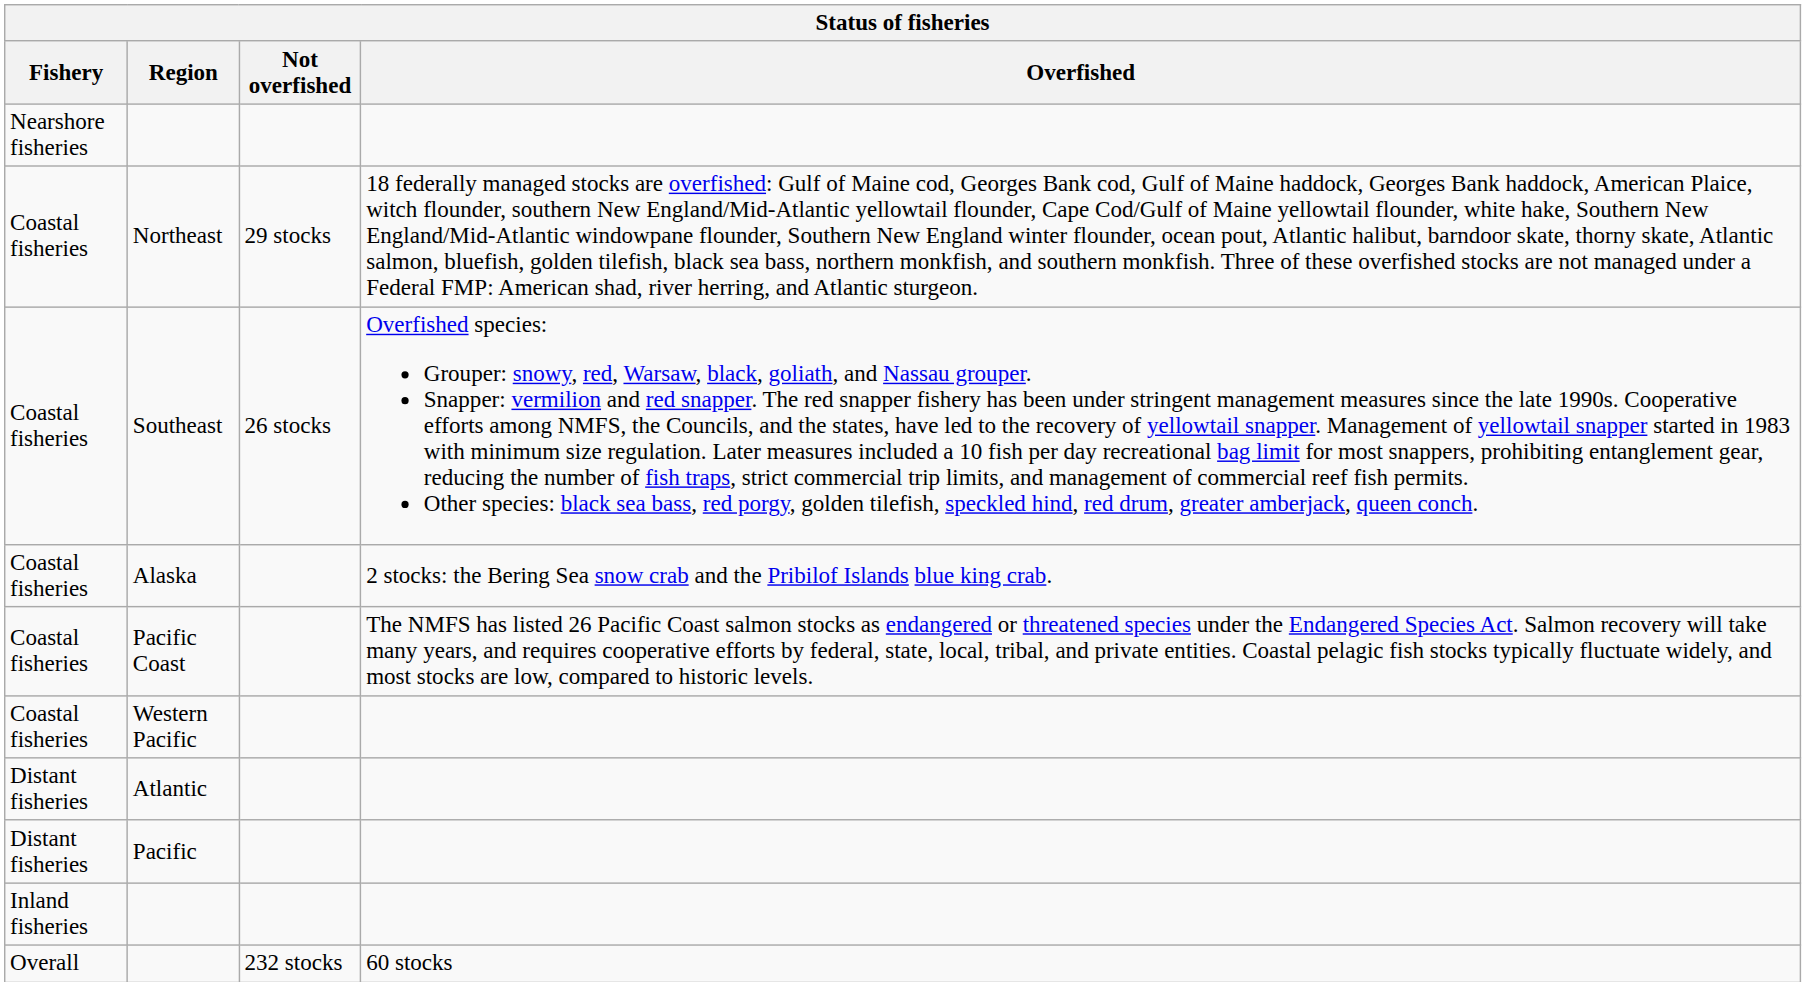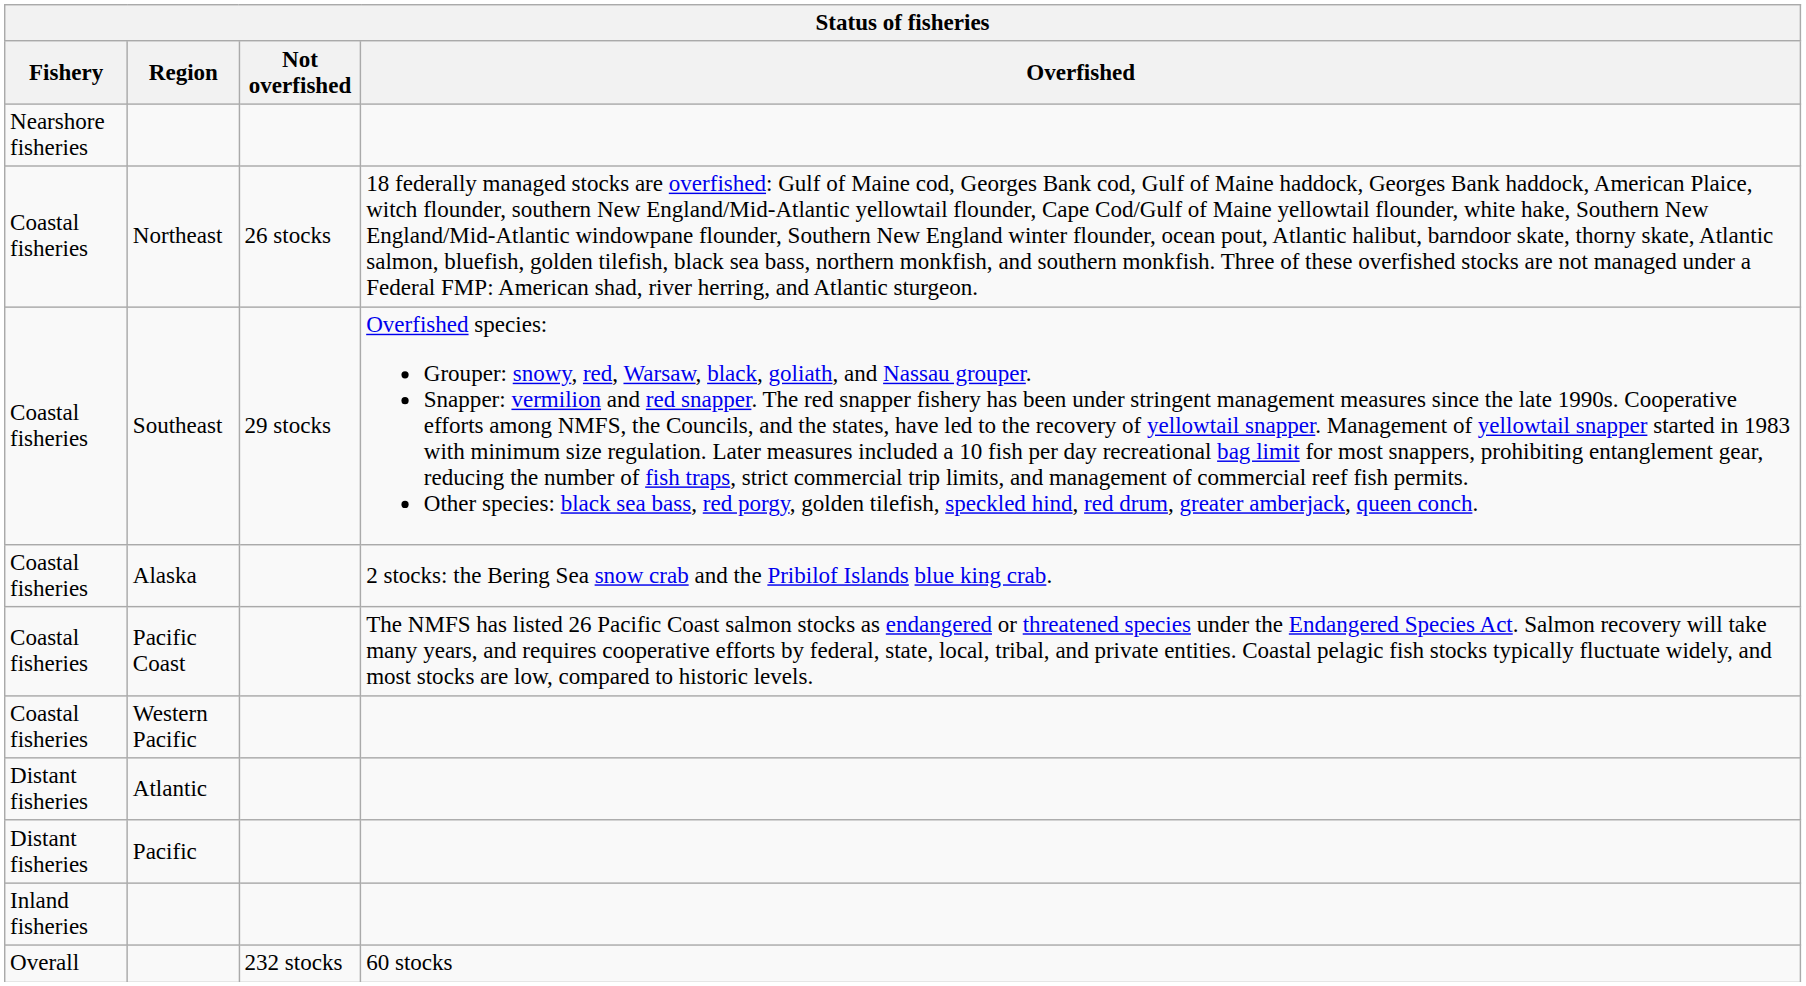Northeast | Not overfished: 29 stocks -> 26 stocks
Southeast | Not overfished: 26 stocks -> 29 stocks
